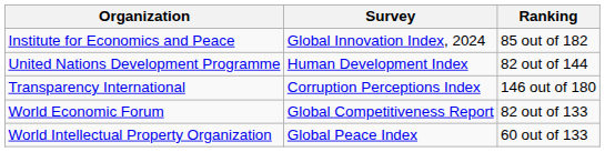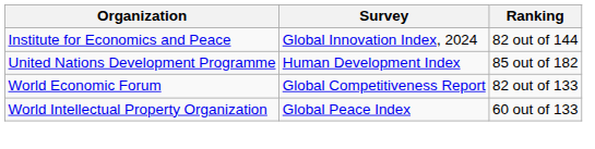Institute for Economics and Peace | Ranking: 85 out of 182 -> 82 out of 144
United Nations Development Programme | Ranking: 82 out of 144 -> 85 out of 182
- row: Transparency International | Corruption Perceptions Index | 146 out of 180
